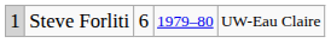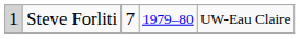Steve Forliti | column 3: 6 -> 7
